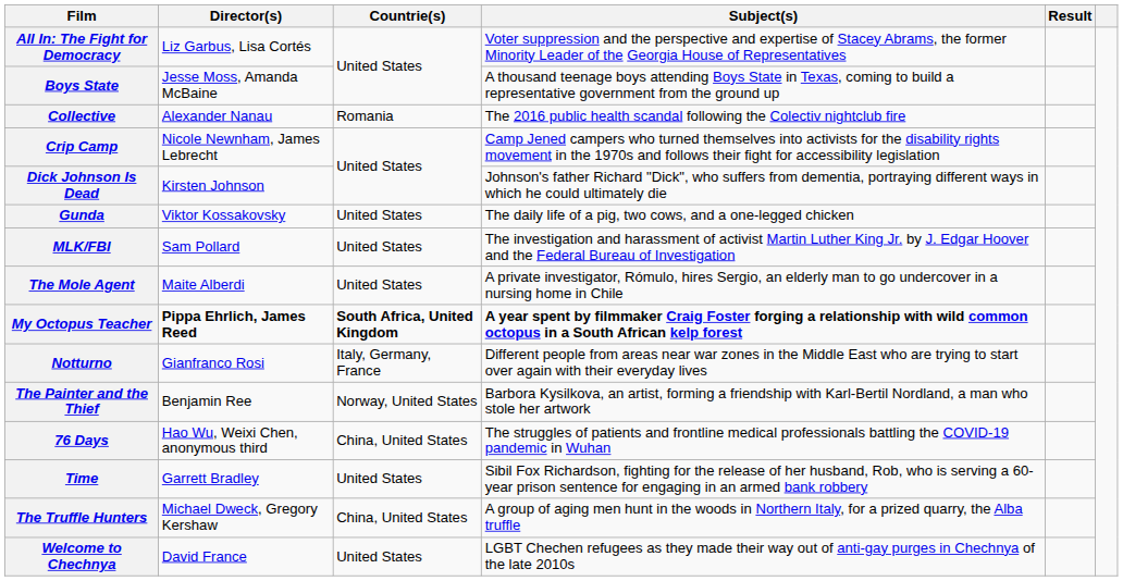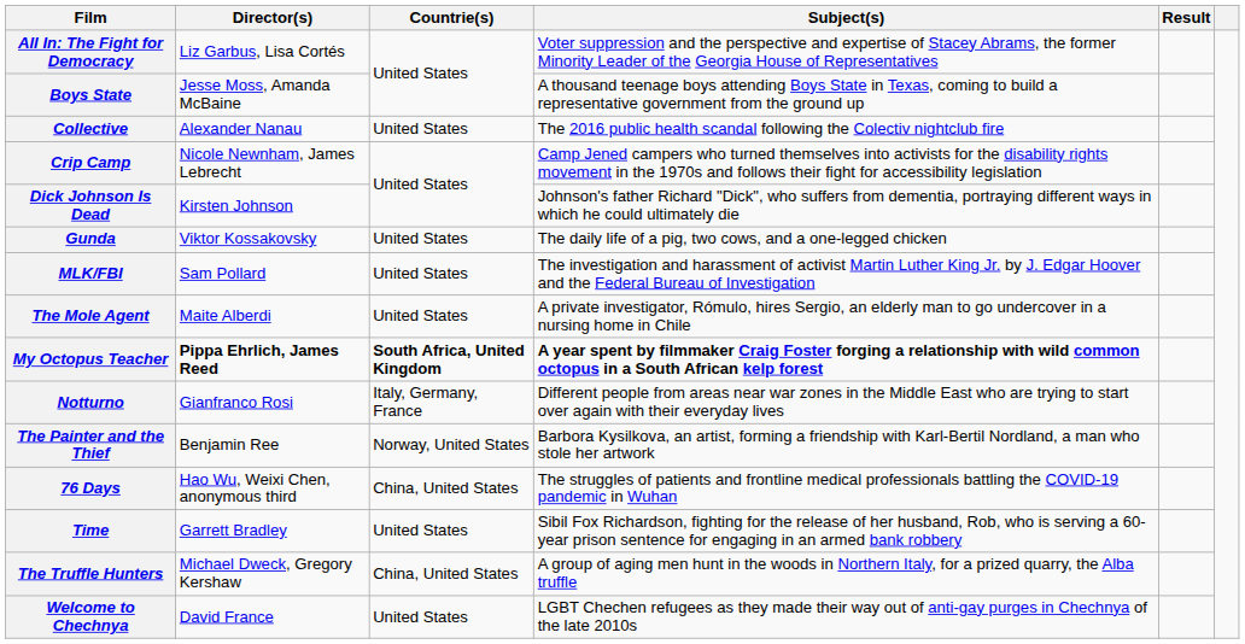Collective | Countrie(s): Romania -> United States
